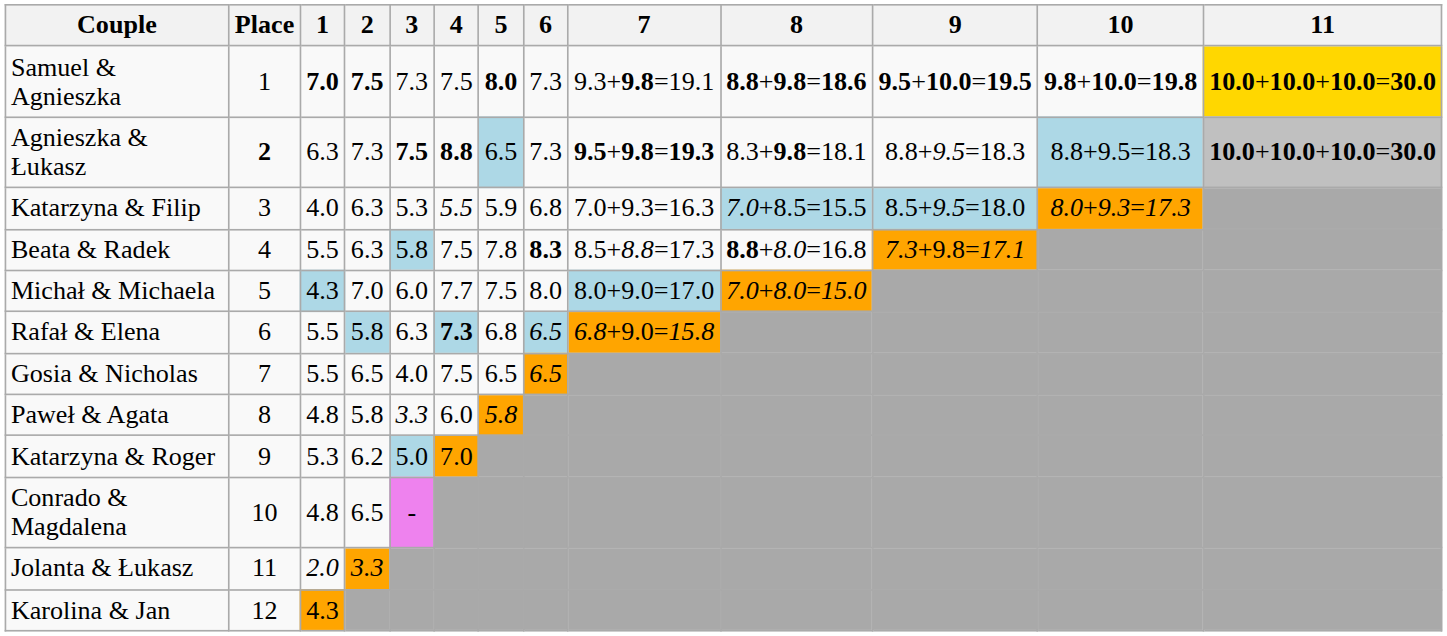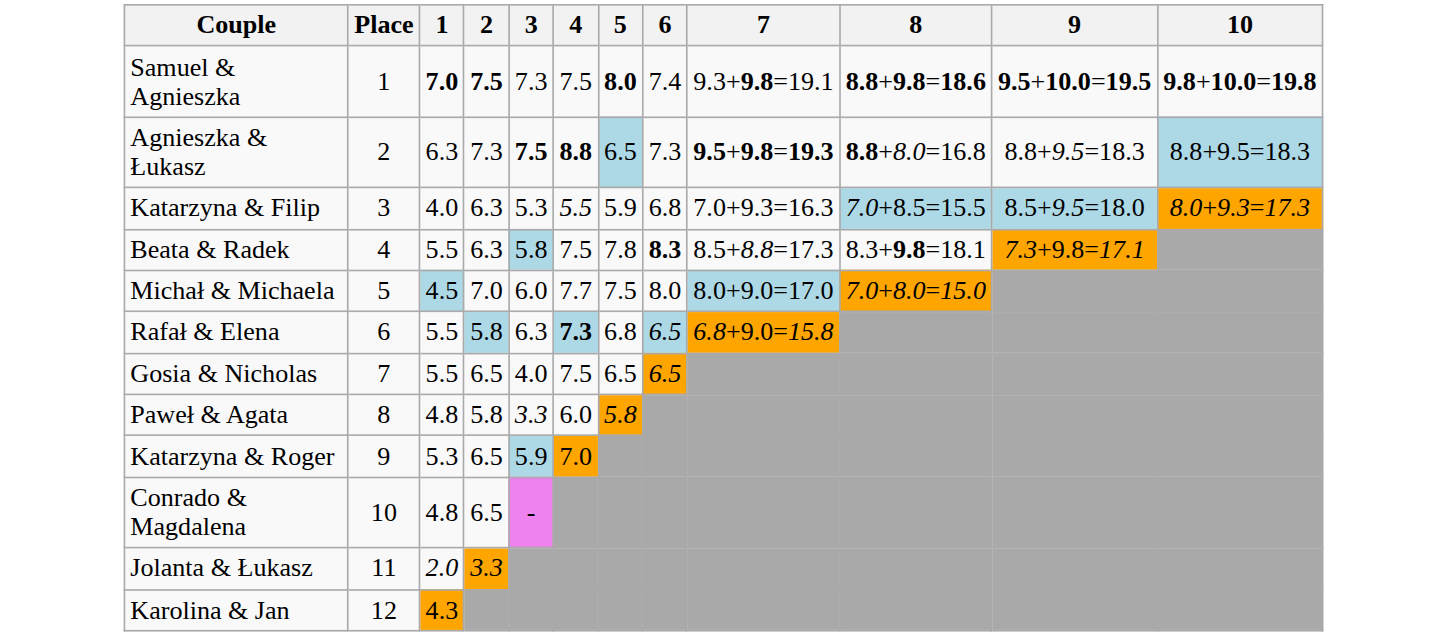- column: 11 | 10.0+10.0+10.0=30.0 | 10.0+10.0+10.0=30.0
Samuel & Agnieszka | 6: 7.3 -> 7.4
Agnieszka & Łukasz | Place: bold -> normal
Agnieszka & Łukasz | 8: 8.3+9.8=18.1 -> 8.8+8.0=16.8
Beata & Radek | 8: 8.8+8.0=16.8 -> 8.3+9.8=18.1
Michał & Michaela | 1: 4.3 -> 4.5
Katarzyna & Roger | 2: 6.2 -> 6.5
Katarzyna & Roger | 3: 5.0 -> 5.9
